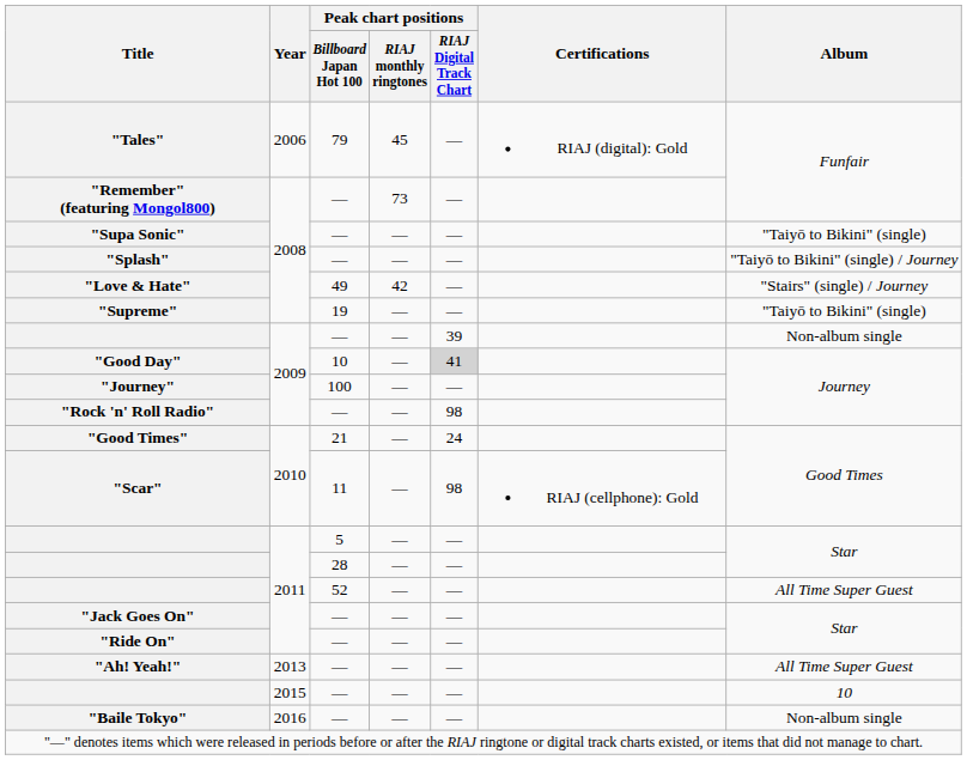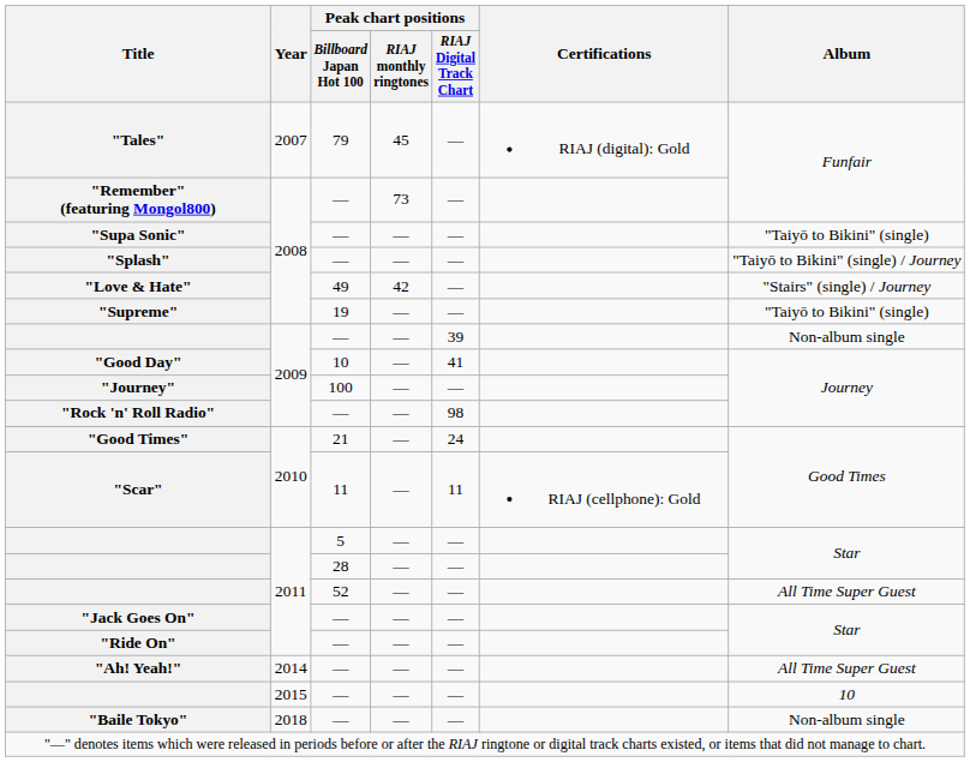"Tales" | Year: 2006 -> 2007
"Good Day" | Peak chart positions / RIAJ Digital Track Chart: lightgrey background -> no background
"Scar" | Peak chart positions / RIAJ Digital Track Chart: 98 -> 11
"Ah! Yeah!" | Year: 2013 -> 2014
"Baile Tokyo" | Year: 2016 -> 2018
